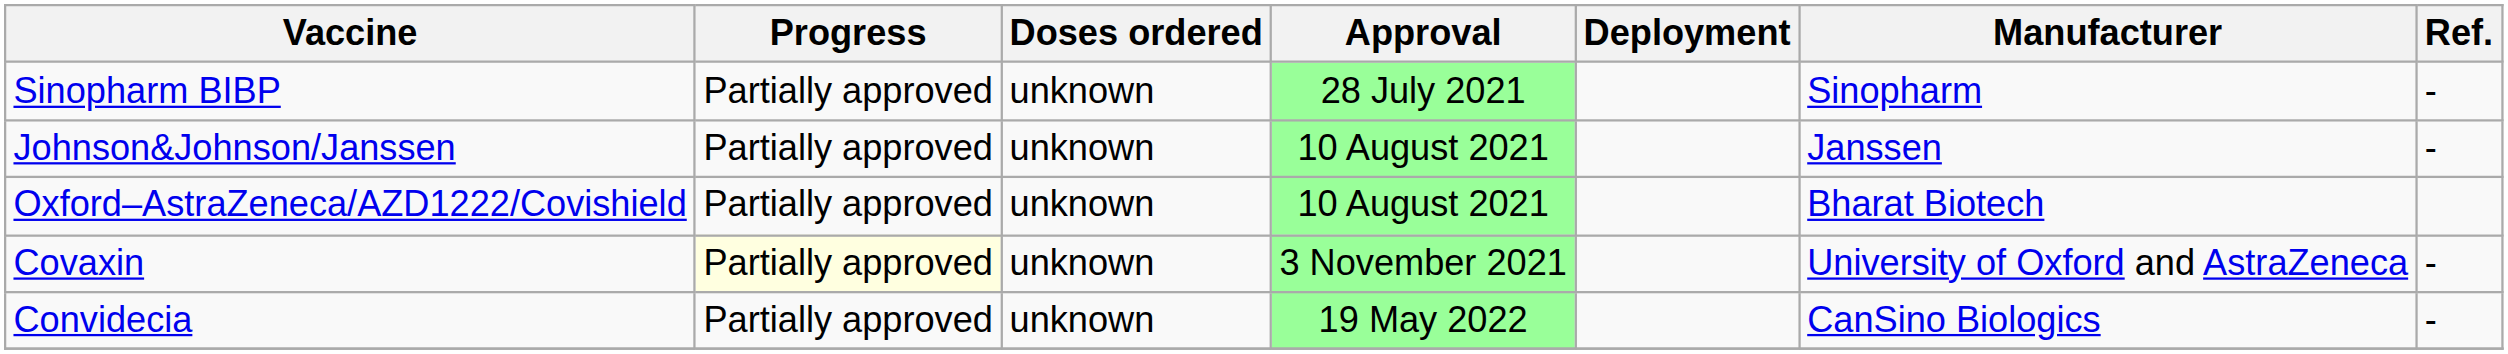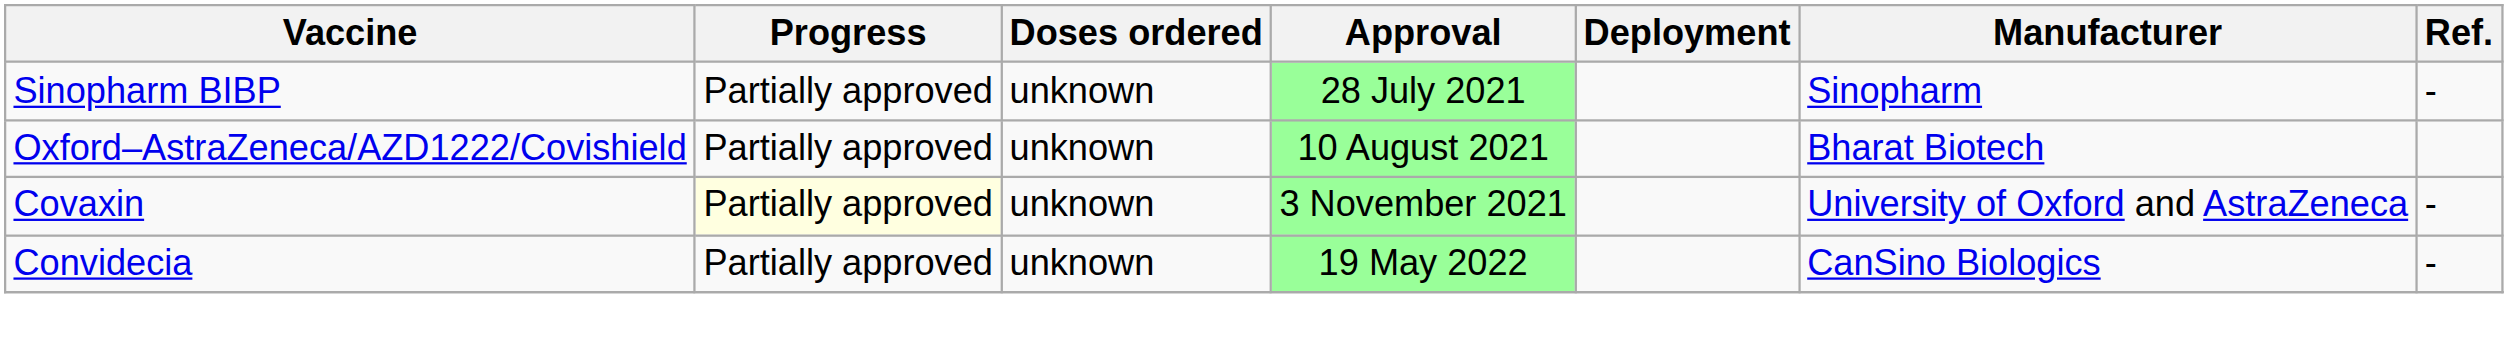- row: Johnson&Johnson/Janssen | Partially approved | unknown | 10 August 2021 | Janssen | -
